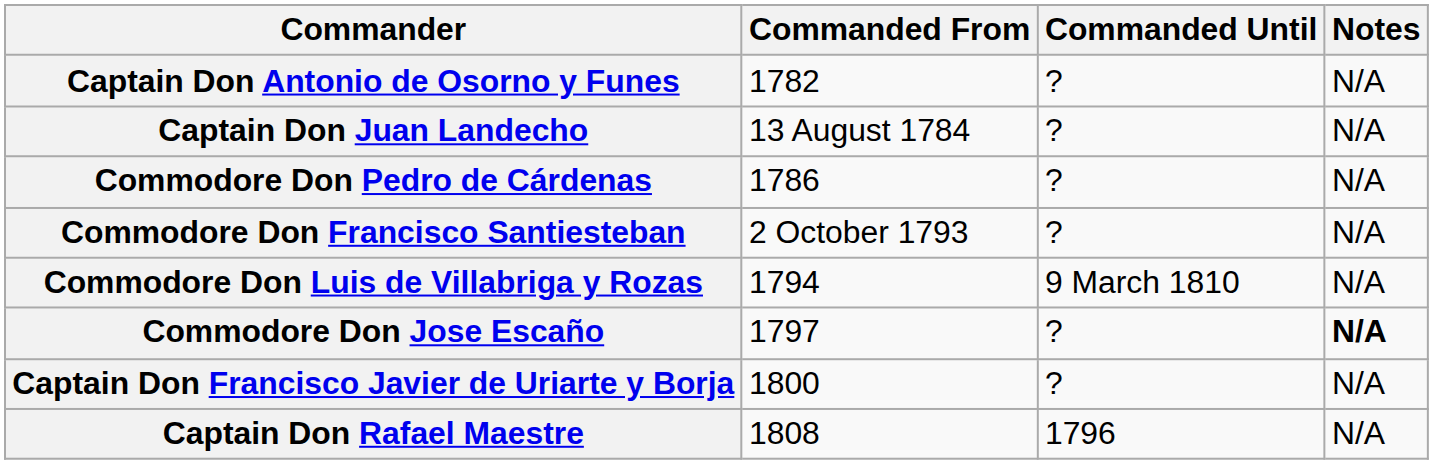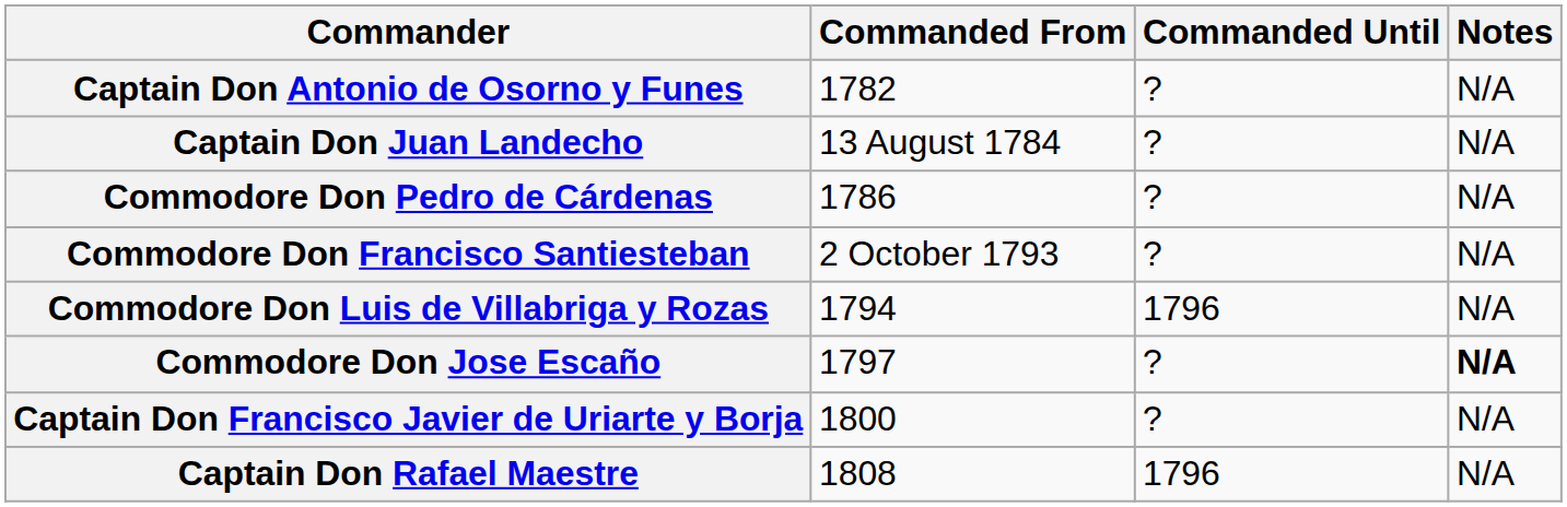Commodore Don Luis de Villabriga y Rozas | Commanded Until: 9 March 1810 -> 1796
